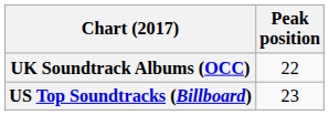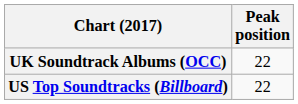US Top Soundtracks (Billboard) | Peak position: 23 -> 22
